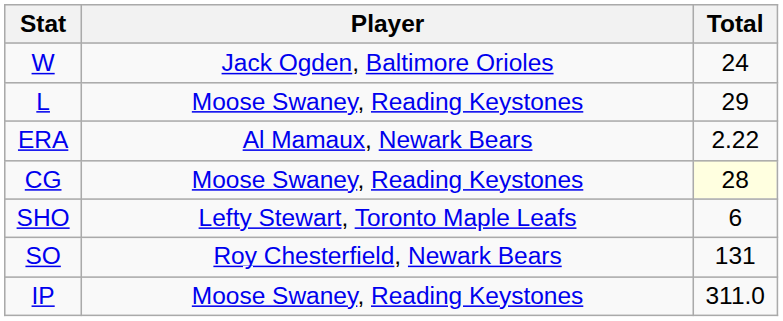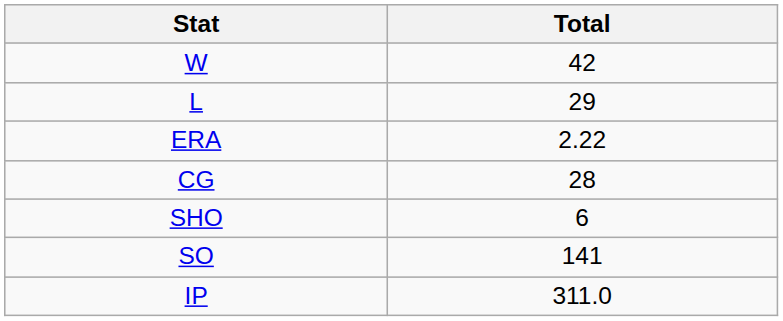- column: Player | Jack Ogden, Baltimore Orioles | Moose Swaney, Reading Keystones | Al Mamaux, Newark Bears | Moose Swaney, Reading Keystones | Lefty Stewart, Toronto Maple Leafs | Roy Chesterfield, Newark Bears | Moose Swaney, Reading Keystones
W | Total: 24 -> 42
CG | Total: lightyellow background -> no background
SO | Total: 131 -> 141
